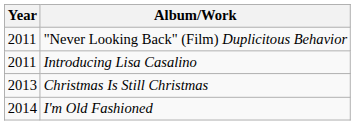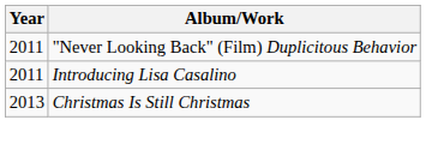- row: 2014 | I'm Old Fashioned
